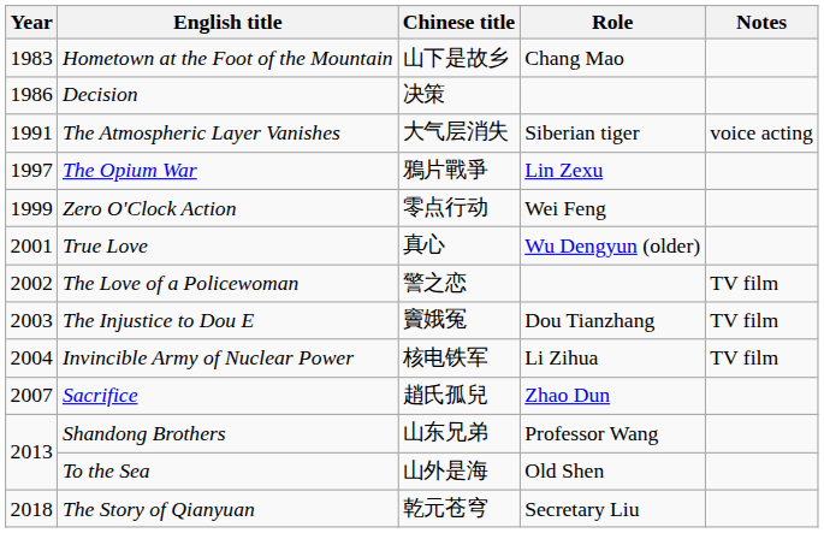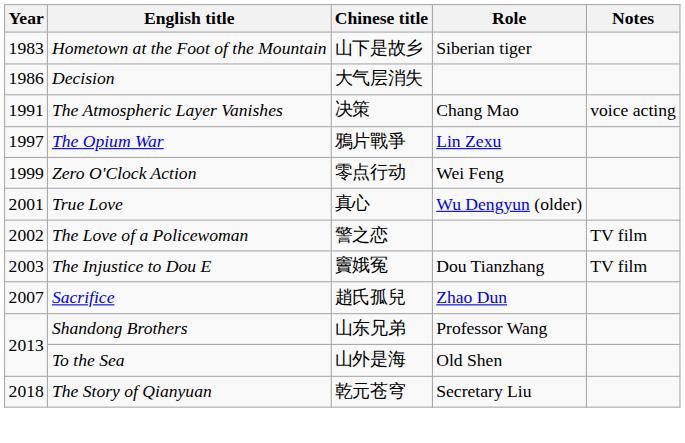Hometown at the Foot of the Mountain | Role: Chang Mao -> Siberian tiger
Decision | Chinese title: 决策 -> 大气层消失
The Atmospheric Layer Vanishes | Chinese title: 大气层消失 -> 决策
The Atmospheric Layer Vanishes | Role: Siberian tiger -> Chang Mao
- row: 2004 | Invincible Army of Nuclear Power | 核电铁军 | Li Zihua | TV film
